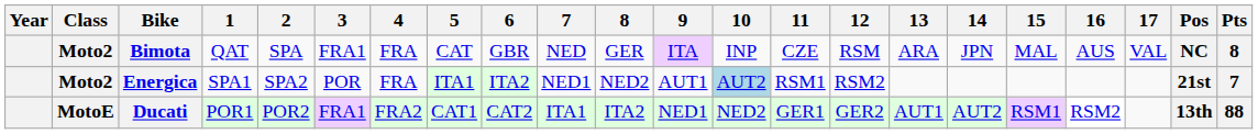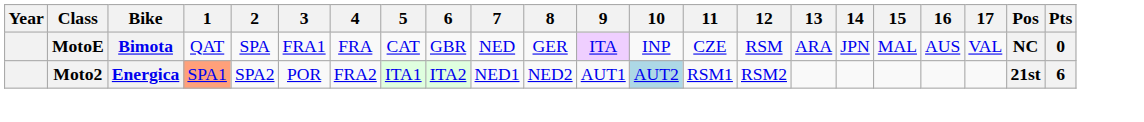Bimota | Class: Moto2 -> MotoE
Bimota | Pts: 8 -> 0
Energica | 1: no background -> lightsalmon background
Energica | 4: FRA -> FRA2
Energica | Pts: 7 -> 6
- row: MotoE | Ducati | POR1 | POR2 | FRA1 | FRA2 | CAT1 | CAT2 | ITA1 | ITA2 | NED1 | NED2 | GER1 | GER2 | AUT1 | AUT2 | RSM1 | RSM2 | 13th | 88
